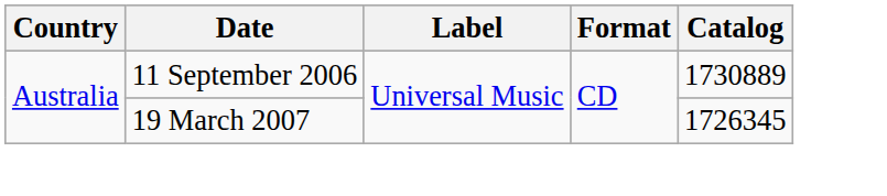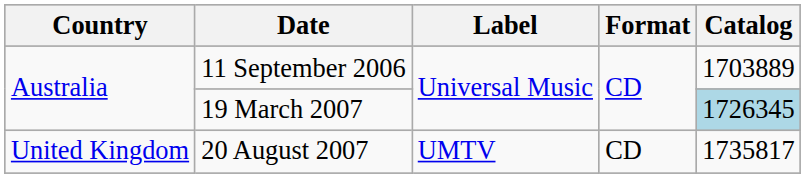11 September 2006 | Catalog: 1730889 -> 1703889
19 March 2007 | Catalog: no background -> lightblue background
+ row: United Kingdom | 20 August 2007 | UMTV | CD | 1735817
